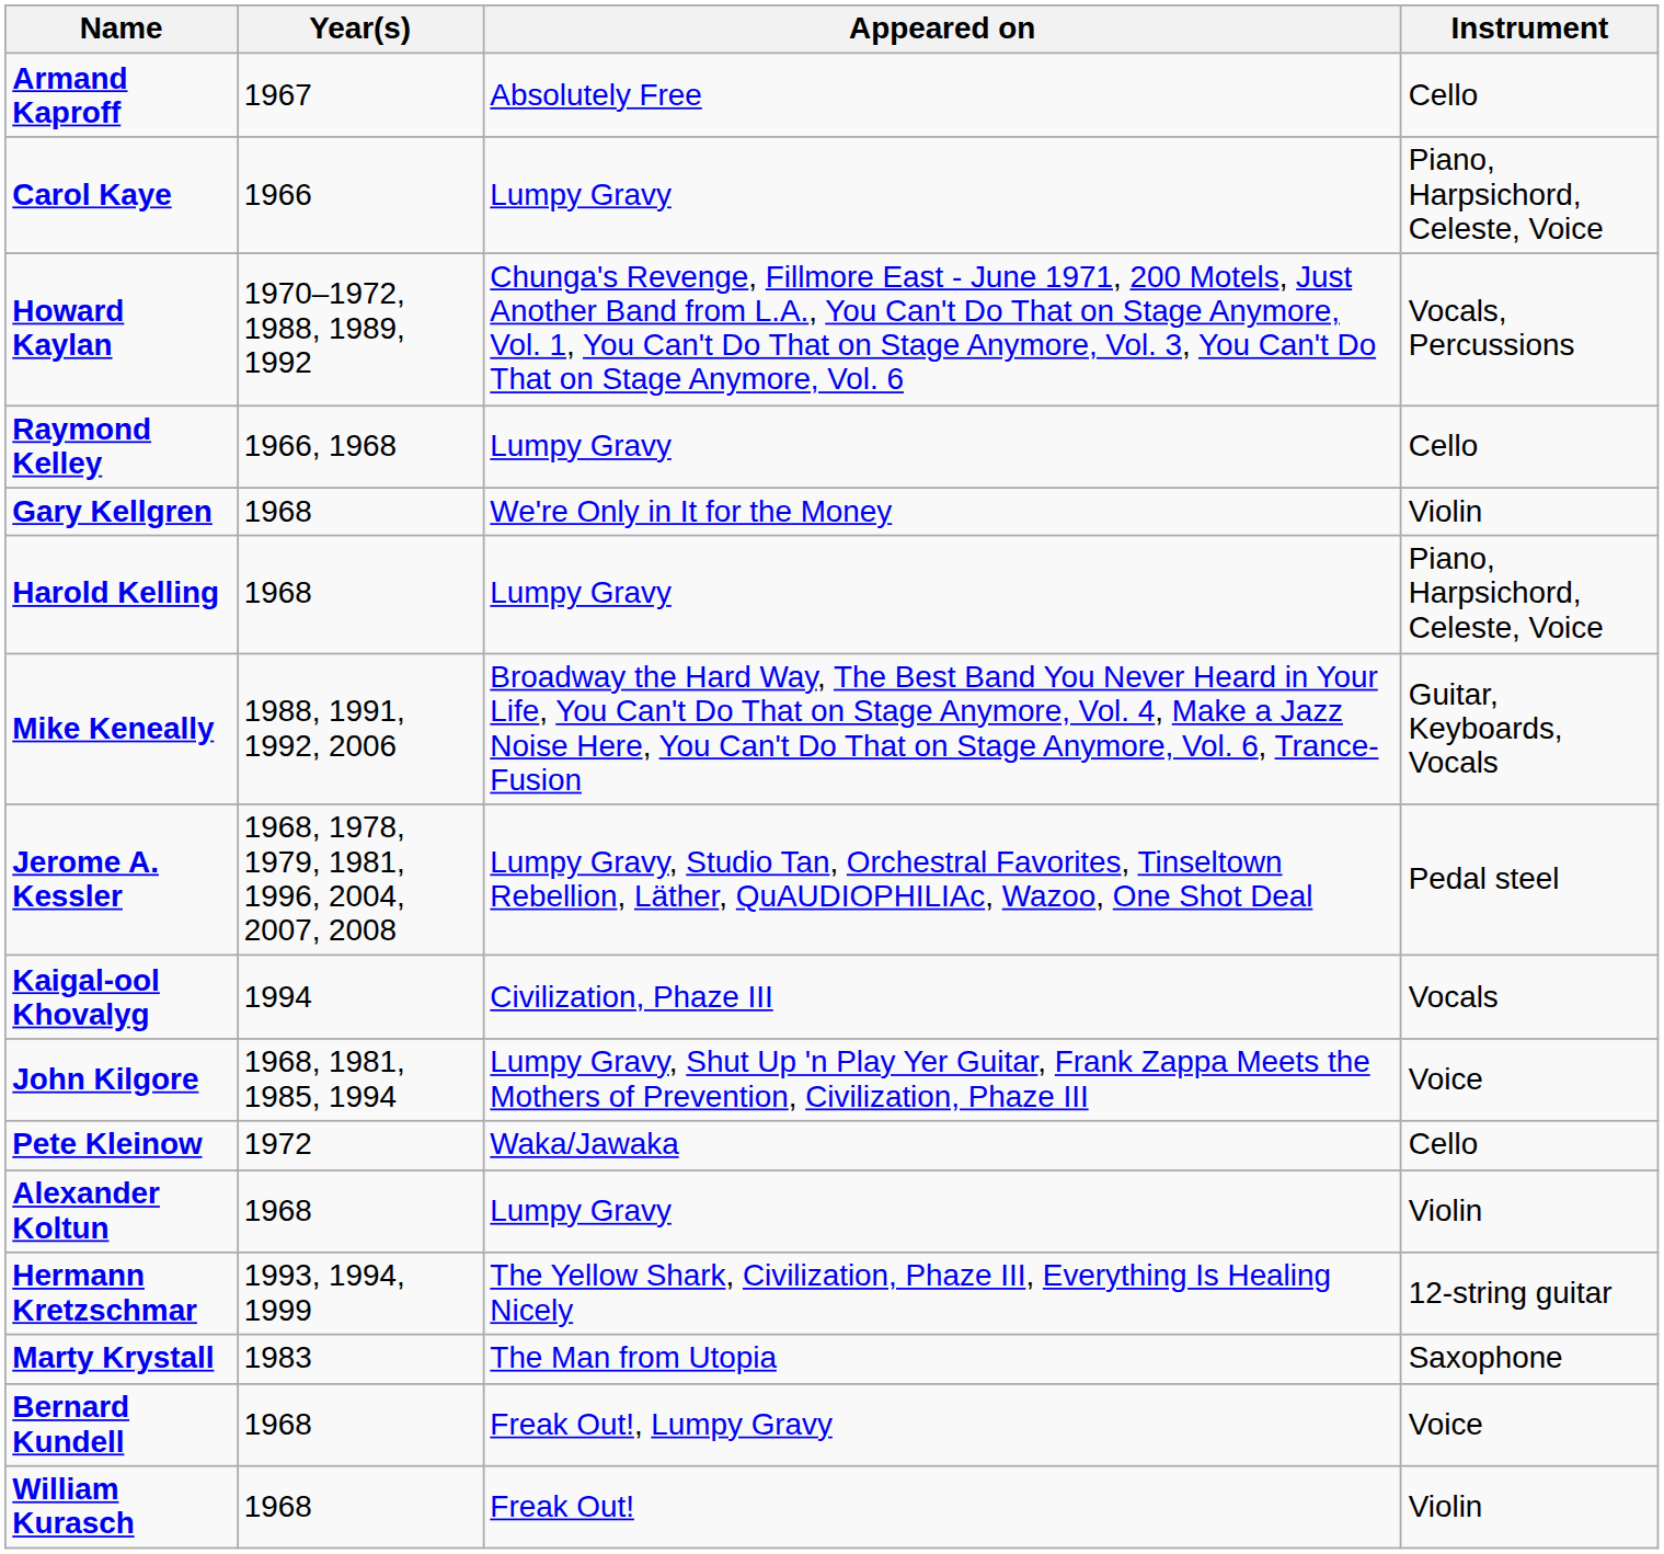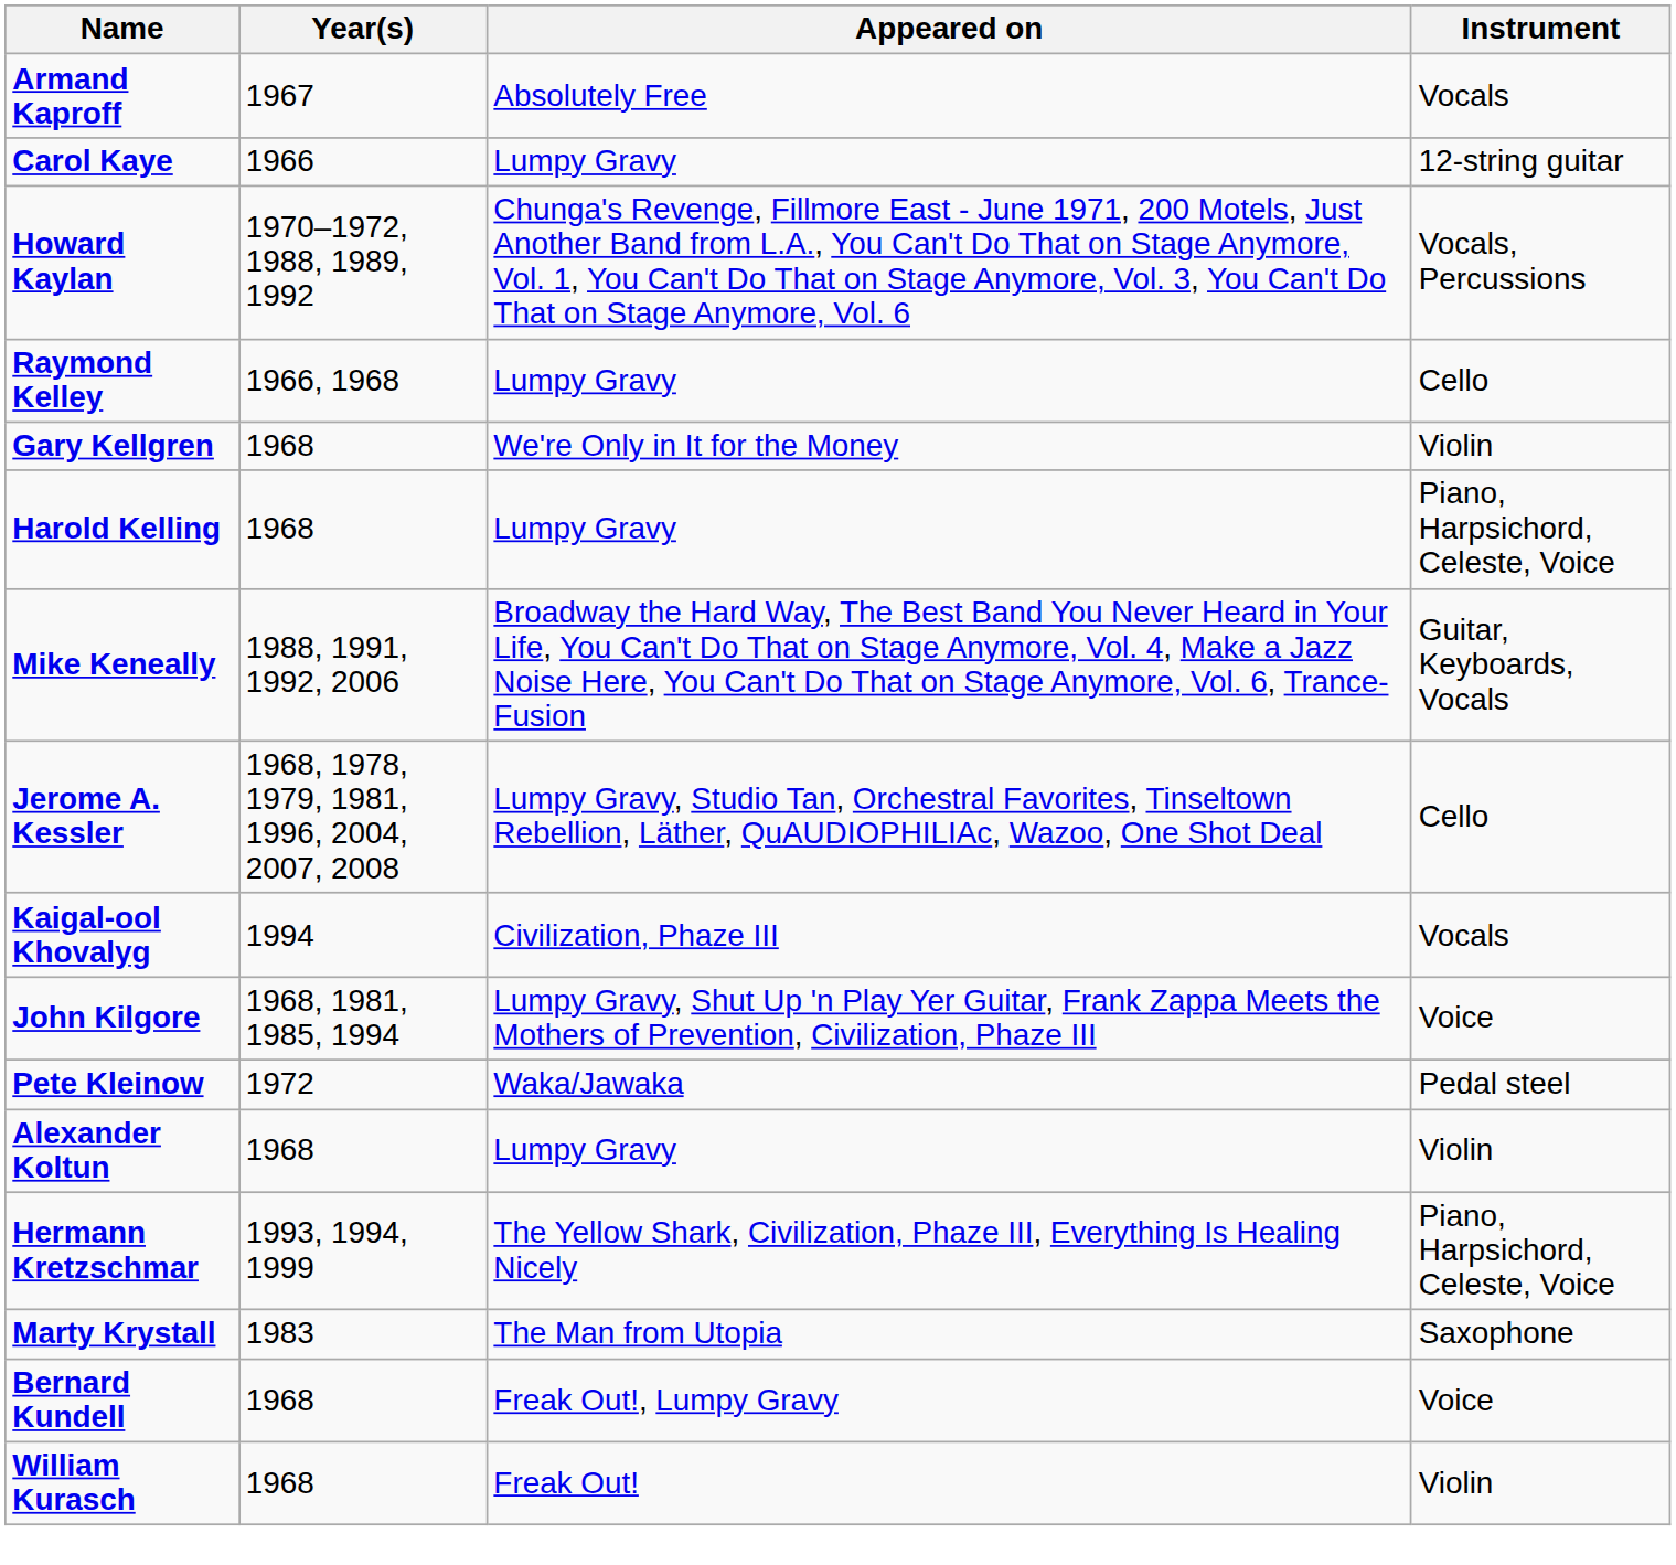Armand Kaproff | Instrument: Cello -> Vocals
Carol Kaye | Instrument: Piano, Harpsichord, Celeste, Voice -> 12-string guitar
Jerome A. Kessler | Instrument: Pedal steel -> Cello
Pete Kleinow | Instrument: Cello -> Pedal steel
Hermann Kretzschmar | Instrument: 12-string guitar -> Piano, Harpsichord, Celeste, Voice
